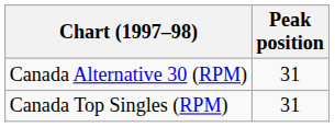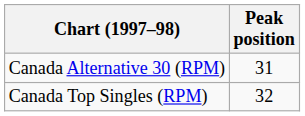Canada Top Singles (RPM) | Peak position: 31 -> 32
